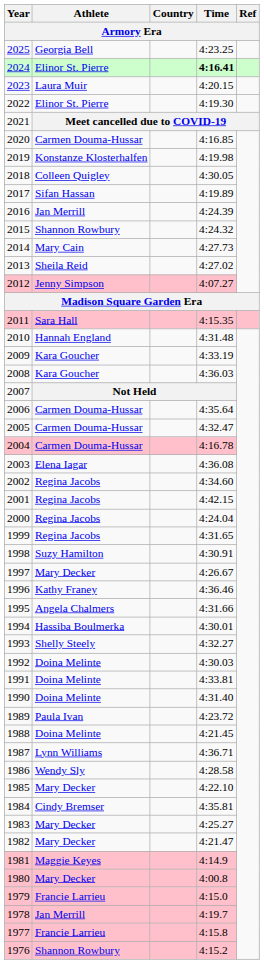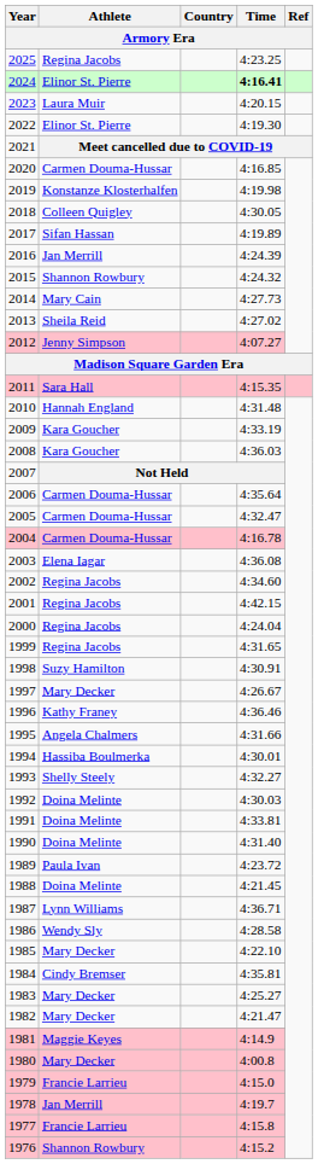2025 | Athlete: Georgia Bell -> Regina Jacobs
